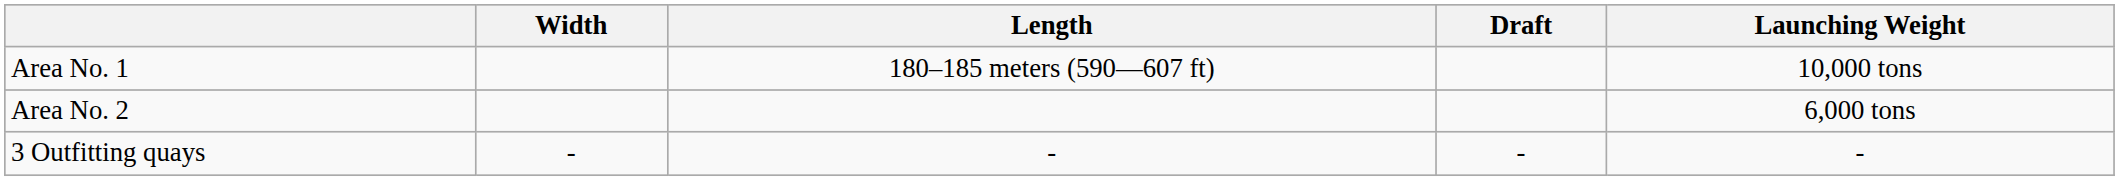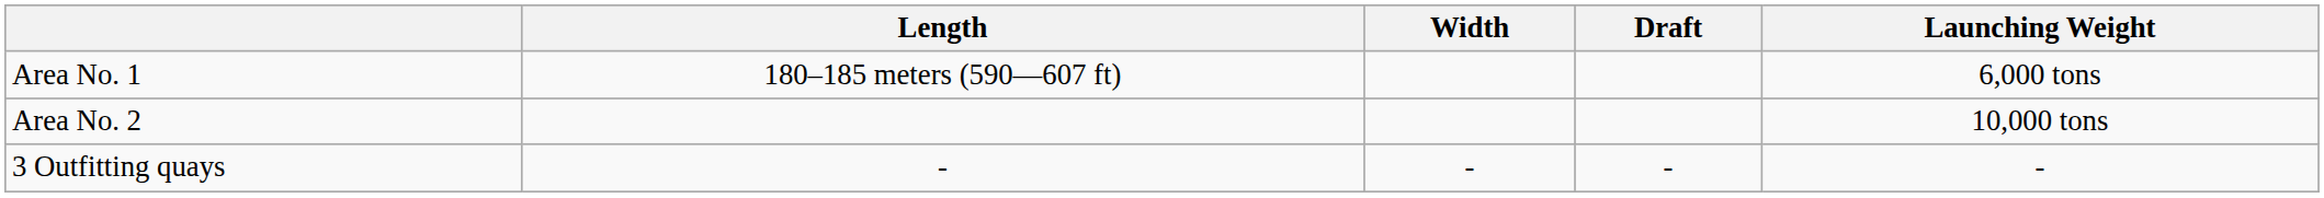columns swapped: Length <-> Width
Area No. 1 | Launching Weight: 10,000 tons -> 6,000 tons
Area No. 2 | Launching Weight: 6,000 tons -> 10,000 tons
